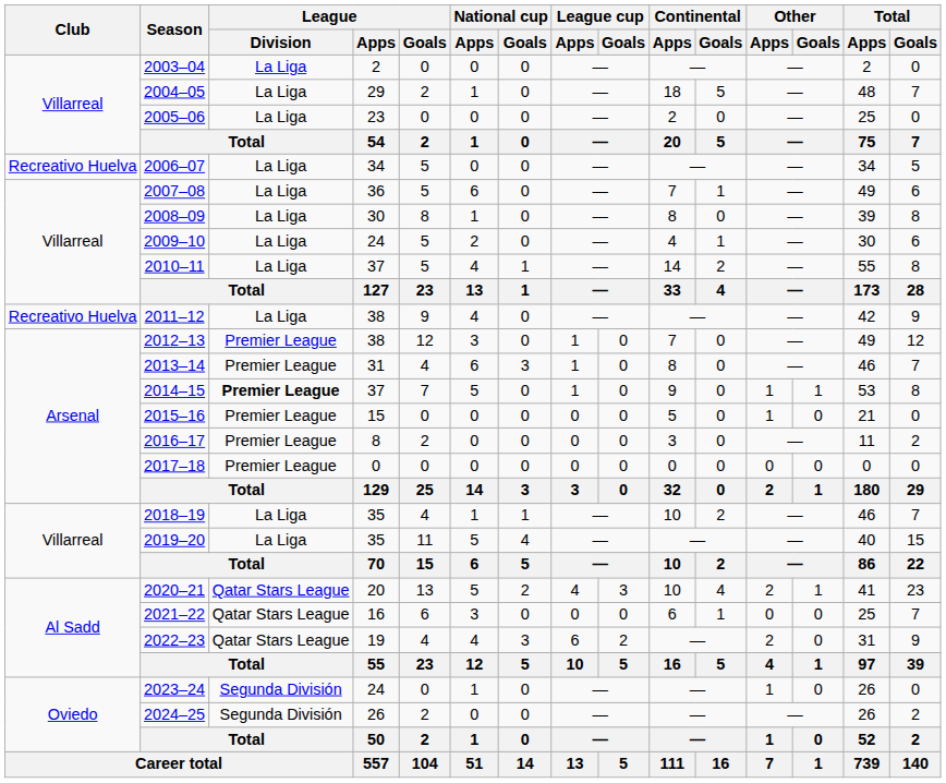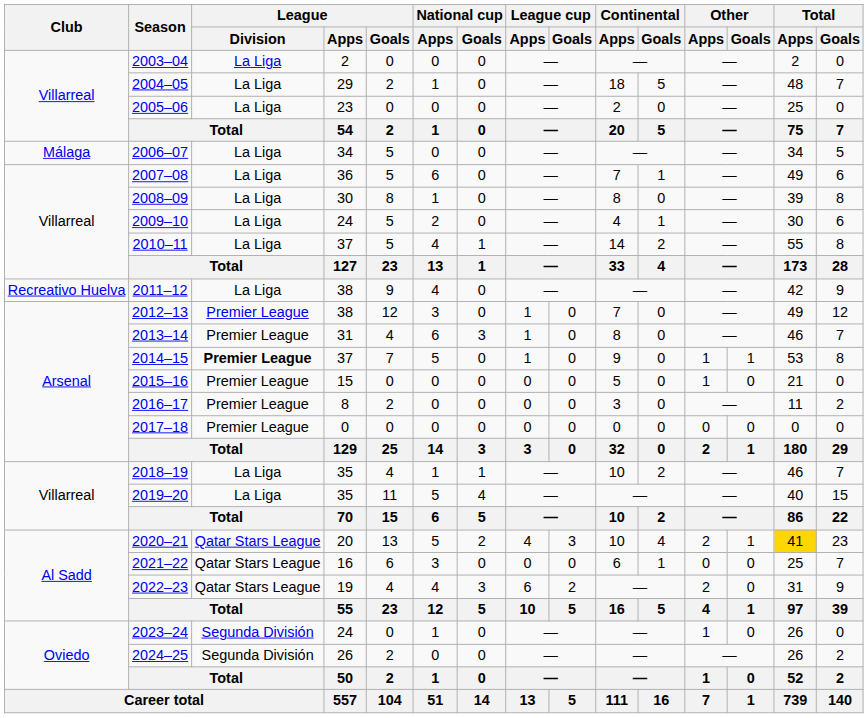2006–07 | Club: Recreativo Huelva -> Málaga
2020–21 | Total / Apps: no background -> gold background
